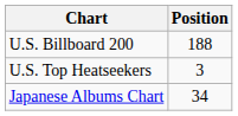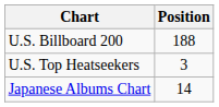Japanese Albums Chart | Position: 34 -> 14
